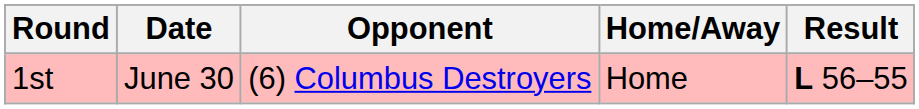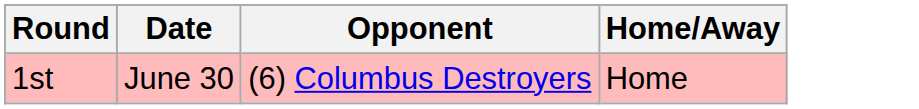- column: Result | L 56–55
